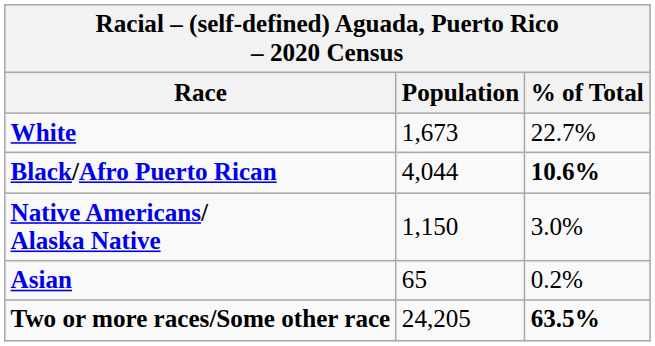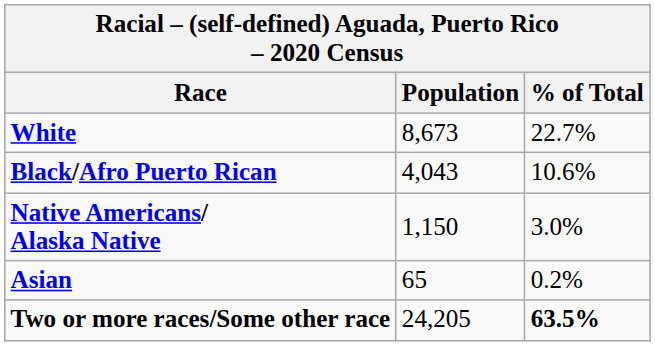White | Population: 1,673 -> 8,673
Black/Afro Puerto Rican | Population: 4,044 -> 4,043
Black/Afro Puerto Rican | % of Total: bold -> normal
